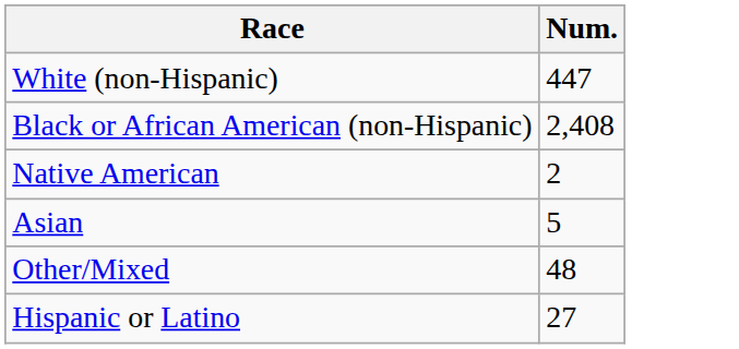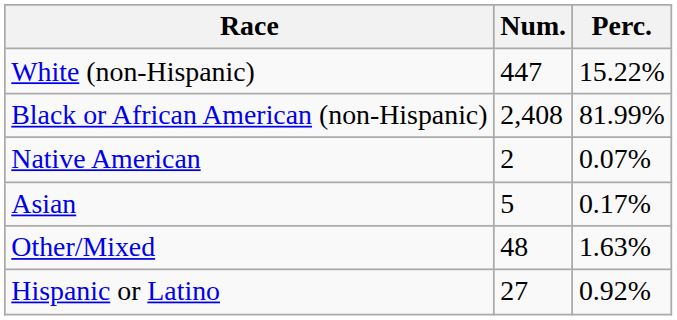+ column: Perc. | 15.22% | 81.99% | 0.07% | 0.17% | 1.63% | 0.92%
